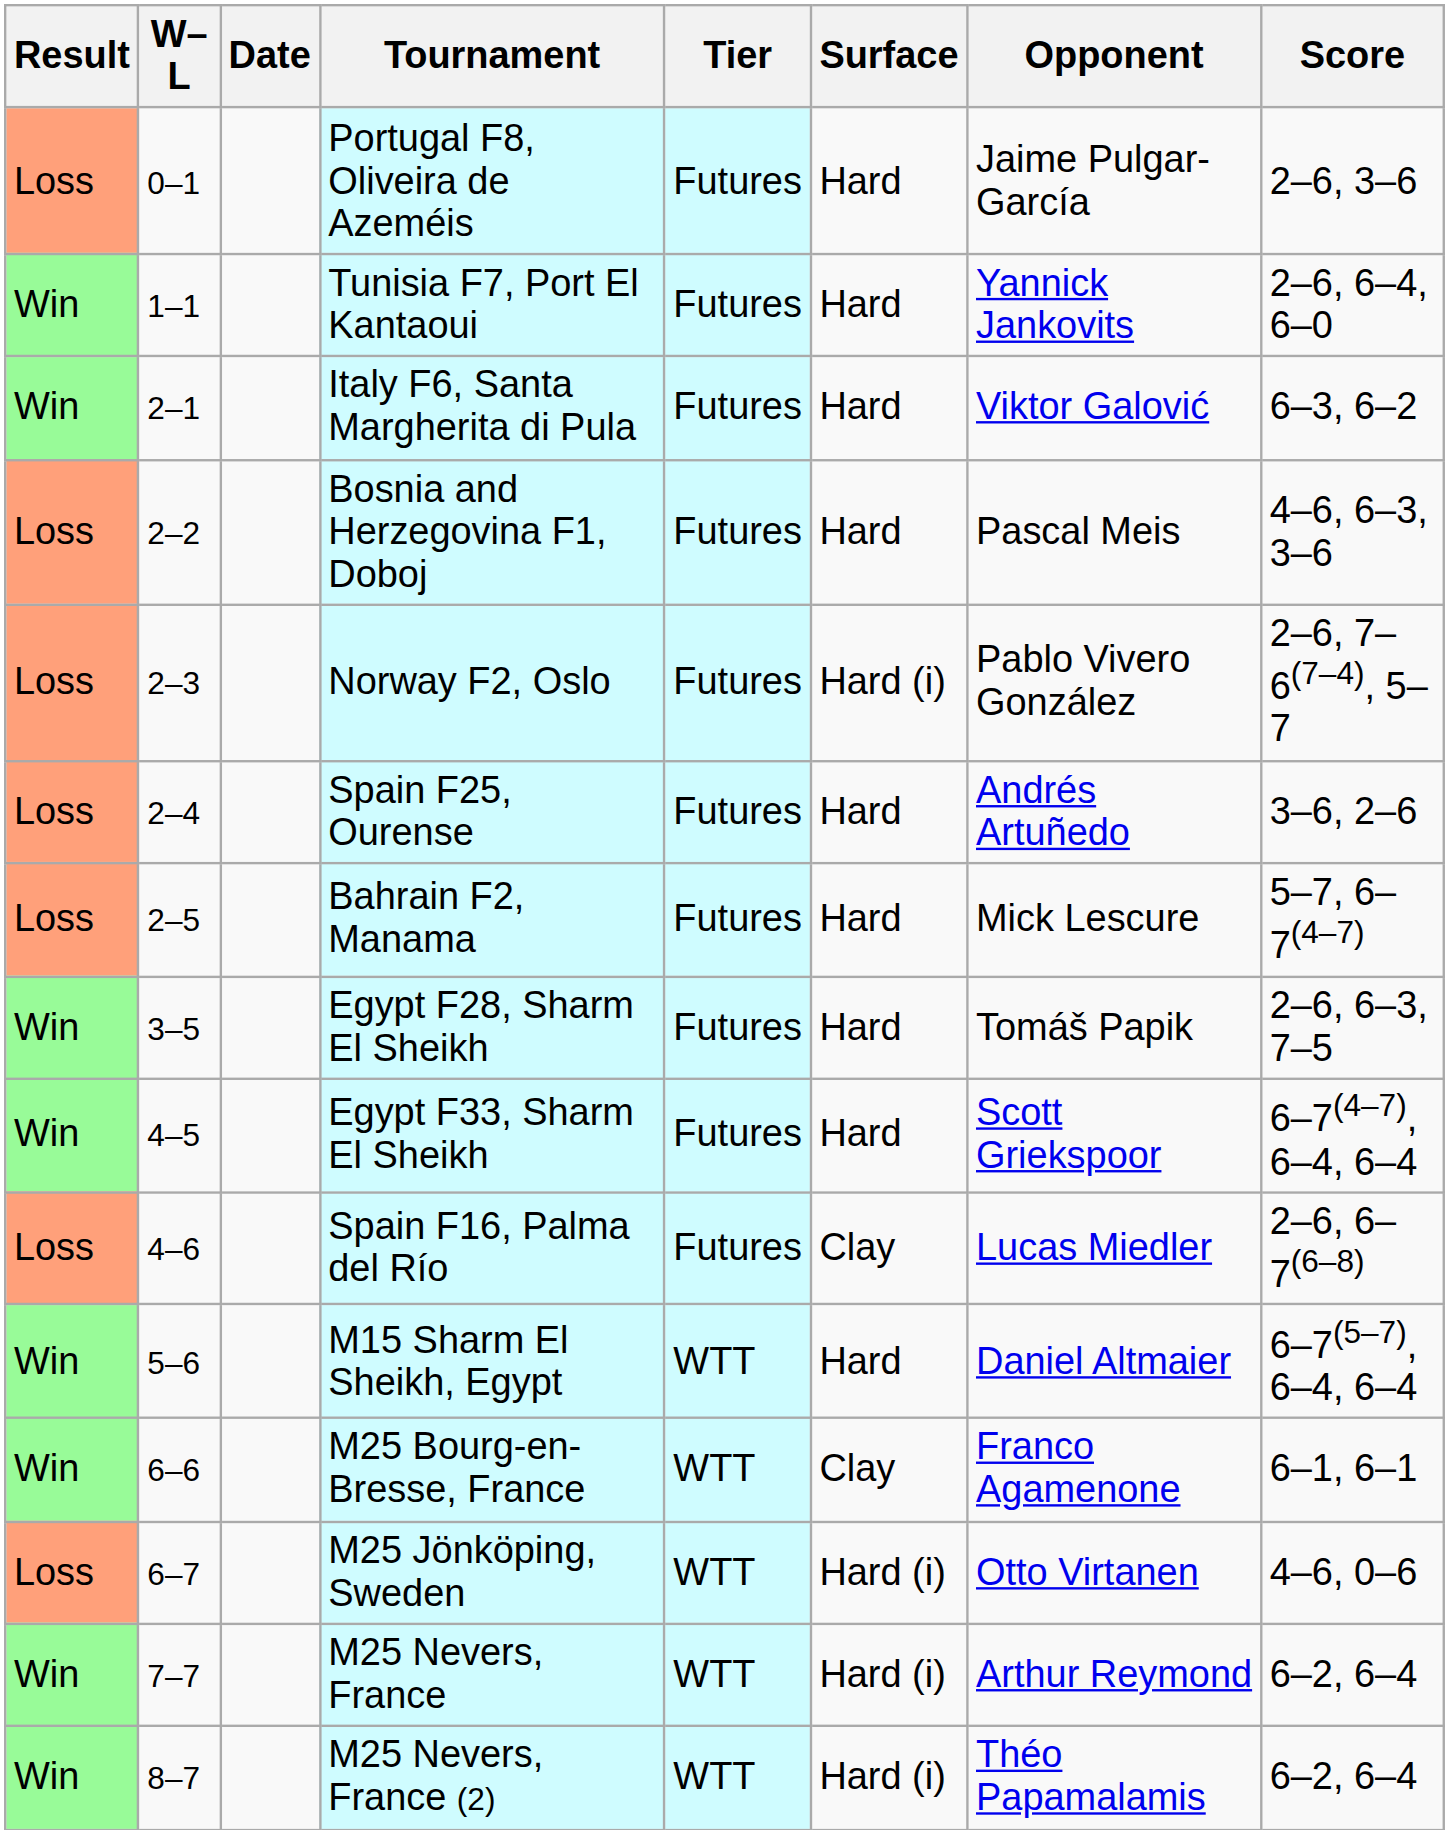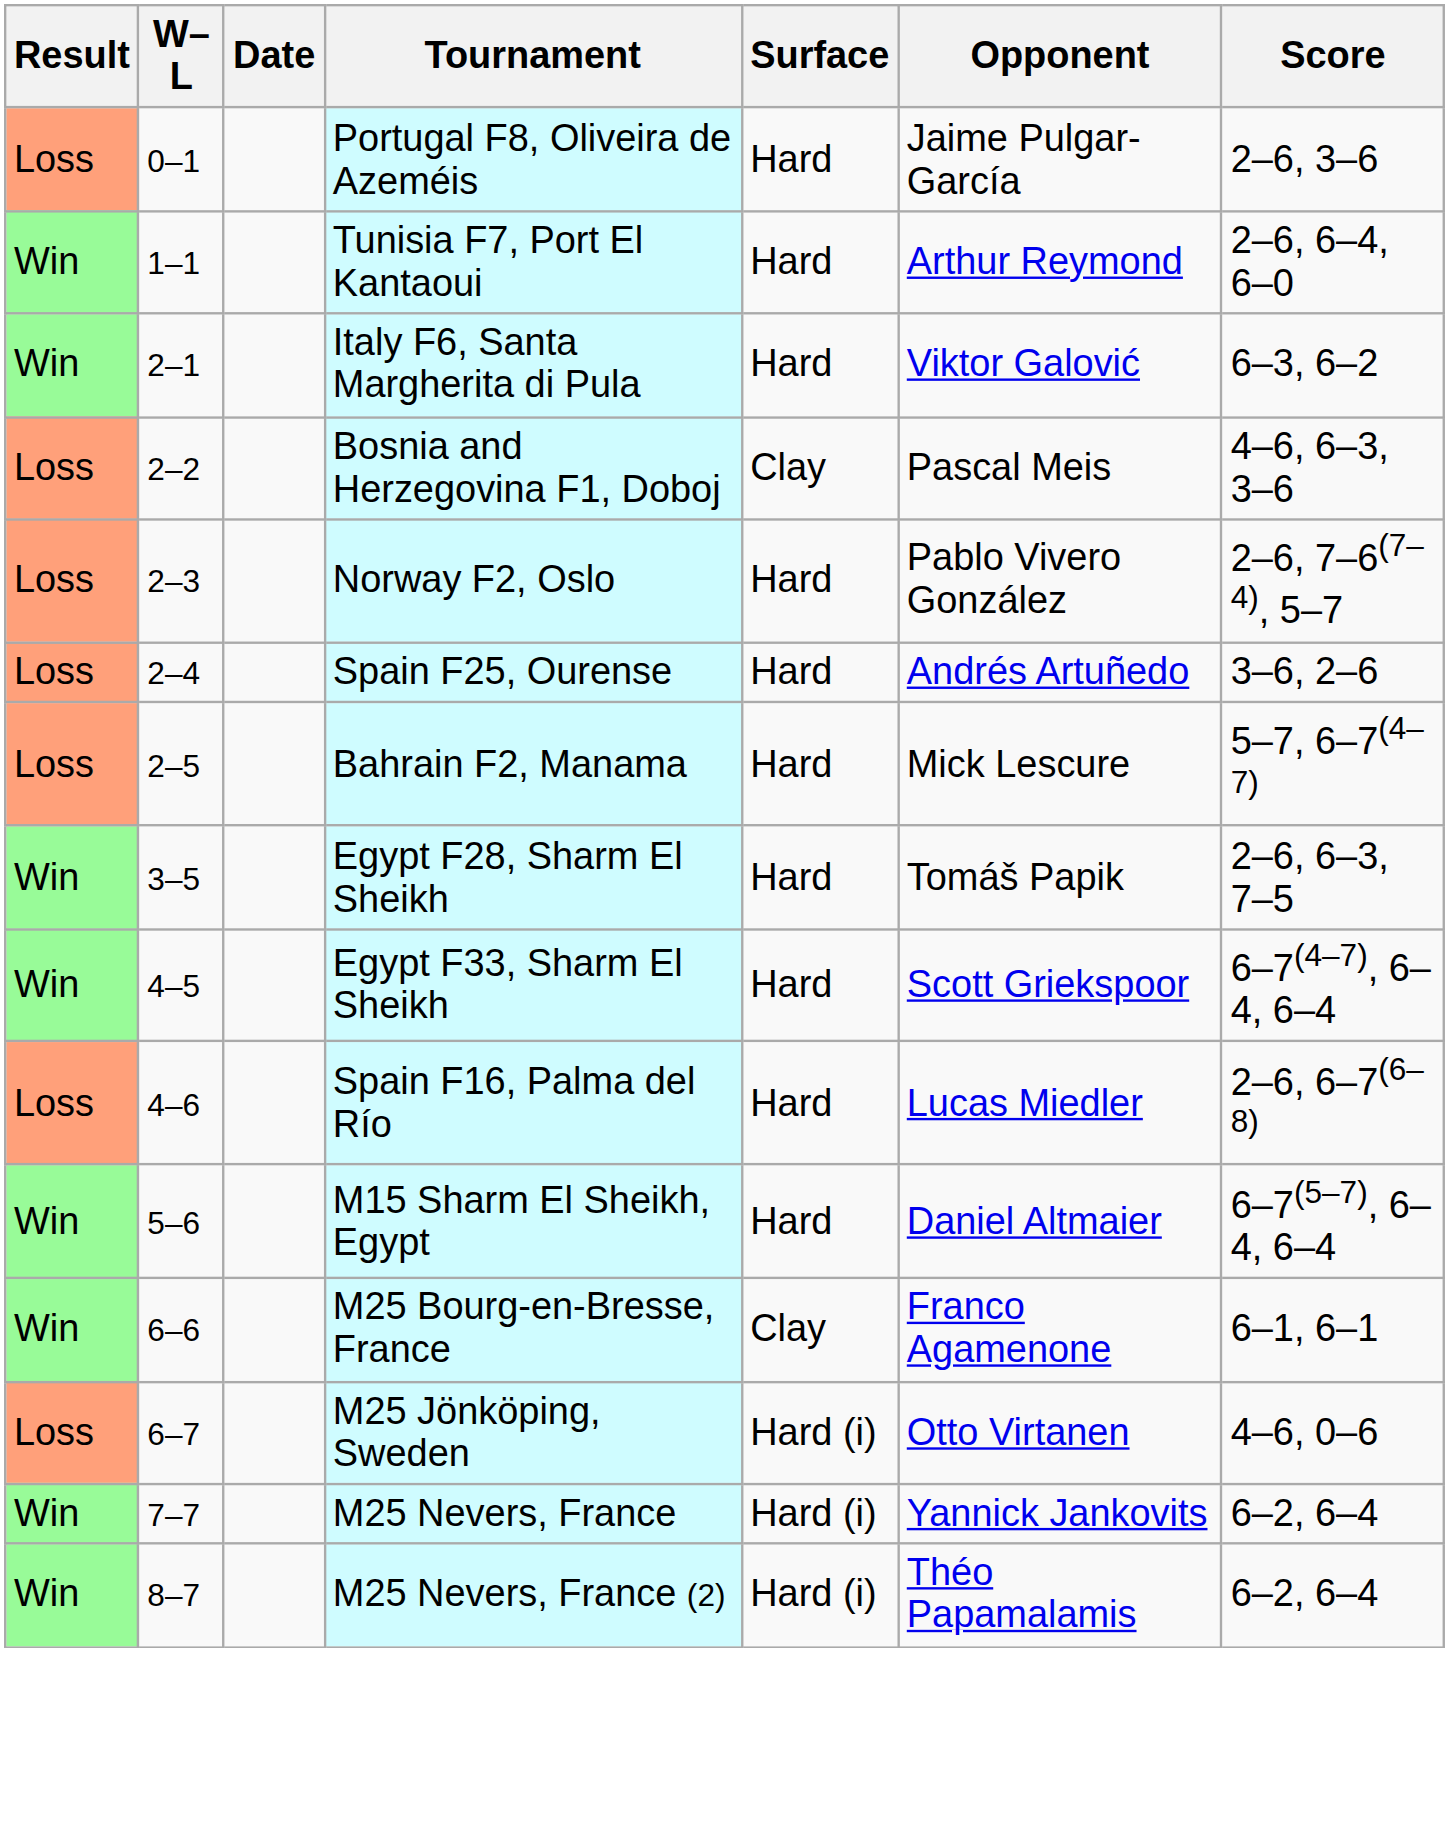- column: Tier | Futures | Futures | Futures | Futures | Futures | Futures | Futures | Futures | Futures | Futures | WTT | WTT | WTT | WTT | WTT
Tunisia F7, Port El Kantaoui | Opponent: Yannick Jankovits -> Arthur Reymond
Bosnia and Herzegovina F1, Doboj | Surface: Hard -> Clay
Norway F2, Oslo | Surface: Hard (i) -> Hard
Spain F16, Palma del Río | Surface: Clay -> Hard
M25 Nevers, France | Opponent: Arthur Reymond -> Yannick Jankovits
